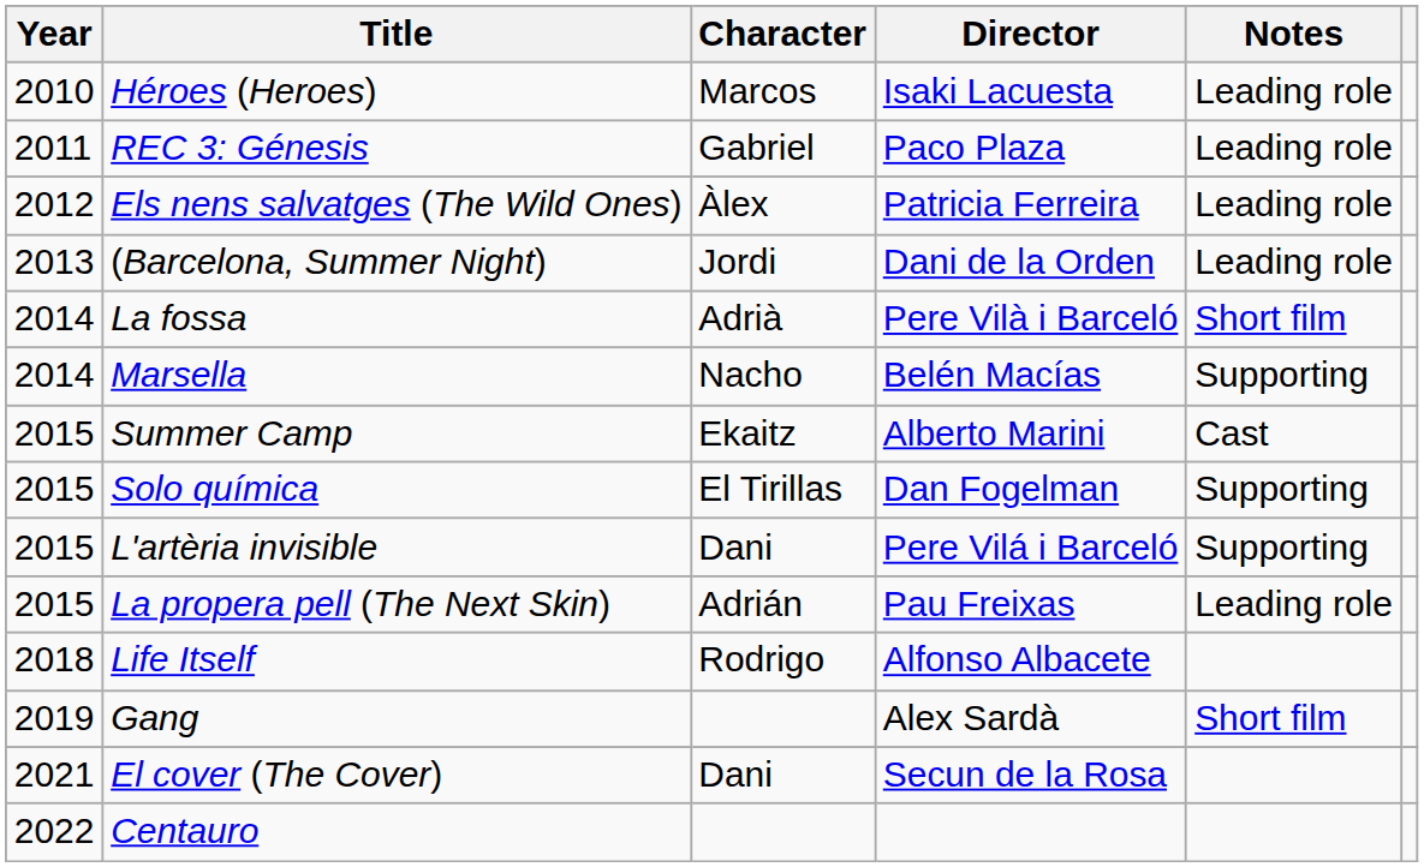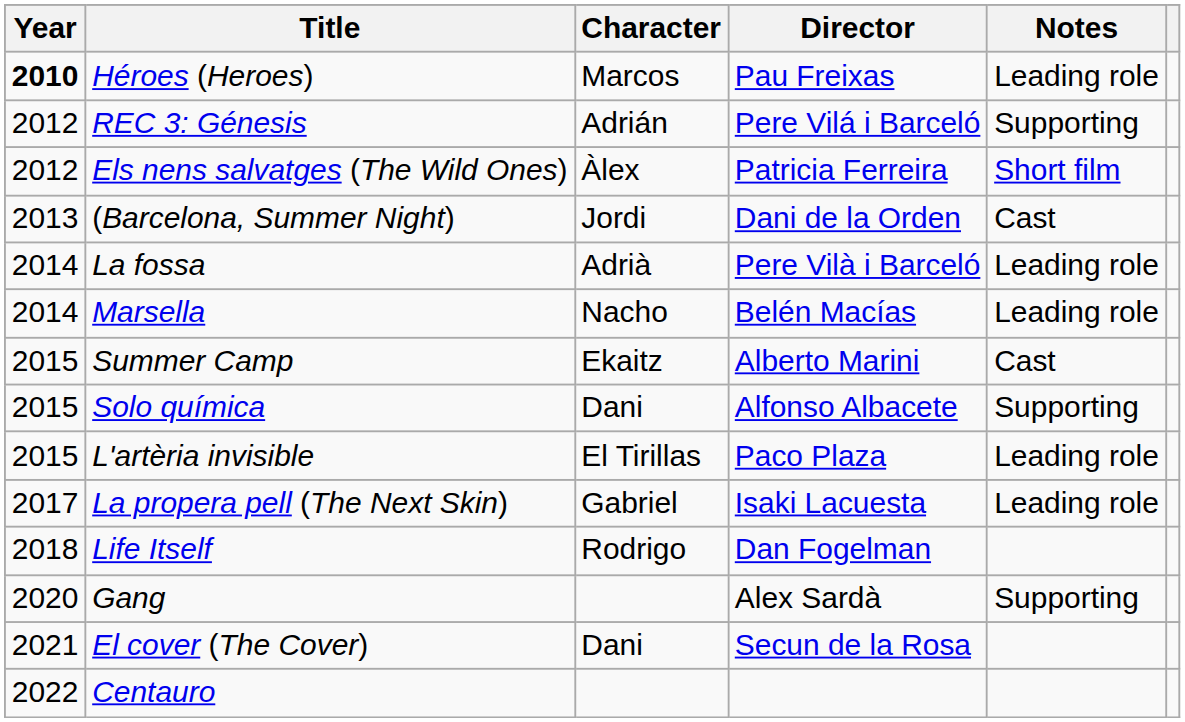Héroes (Heroes) | Year: normal -> bold
Héroes (Heroes) | Director: Isaki Lacuesta -> Pau Freixas
REC 3: Génesis | Year: 2011 -> 2012
REC 3: Génesis | Character: Gabriel -> Adrián
REC 3: Génesis | Director: Paco Plaza -> Pere Vilá i Barceló
REC 3: Génesis | Notes: Leading role -> Supporting
Els nens salvatges (The Wild Ones) | Notes: Leading role -> Short film
(Barcelona, Summer Night) | Notes: Leading role -> Cast
La fossa | Notes: Short film -> Leading role
Marsella | Notes: Supporting -> Leading role
Solo química | Character: El Tirillas -> Dani
Solo química | Director: Dan Fogelman -> Alfonso Albacete
L'artèria invisible | Character: Dani -> El Tirillas
L'artèria invisible | Director: Pere Vilá i Barceló -> Paco Plaza
L'artèria invisible | Notes: Supporting -> Leading role
La propera pell (The Next Skin) | Year: 2015 -> 2017
La propera pell (The Next Skin) | Character: Adrián -> Gabriel
La propera pell (The Next Skin) | Director: Pau Freixas -> Isaki Lacuesta
Life Itself | Director: Alfonso Albacete -> Dan Fogelman
Gang | Year: 2019 -> 2020
Gang | Notes: Short film -> Supporting
